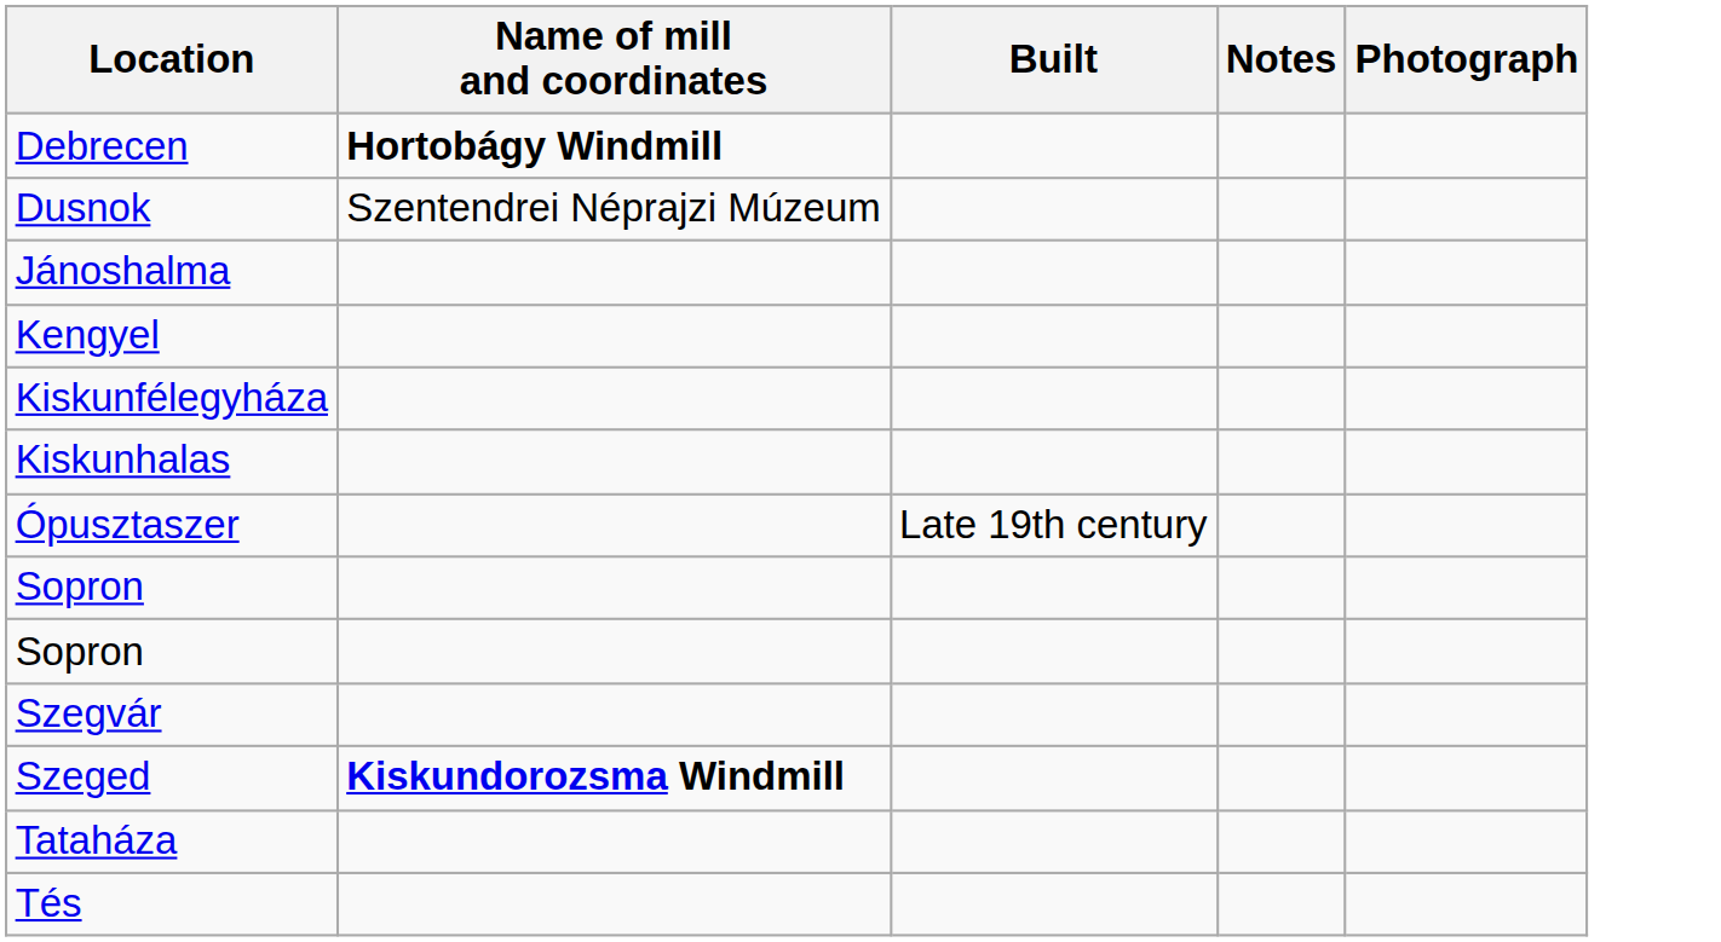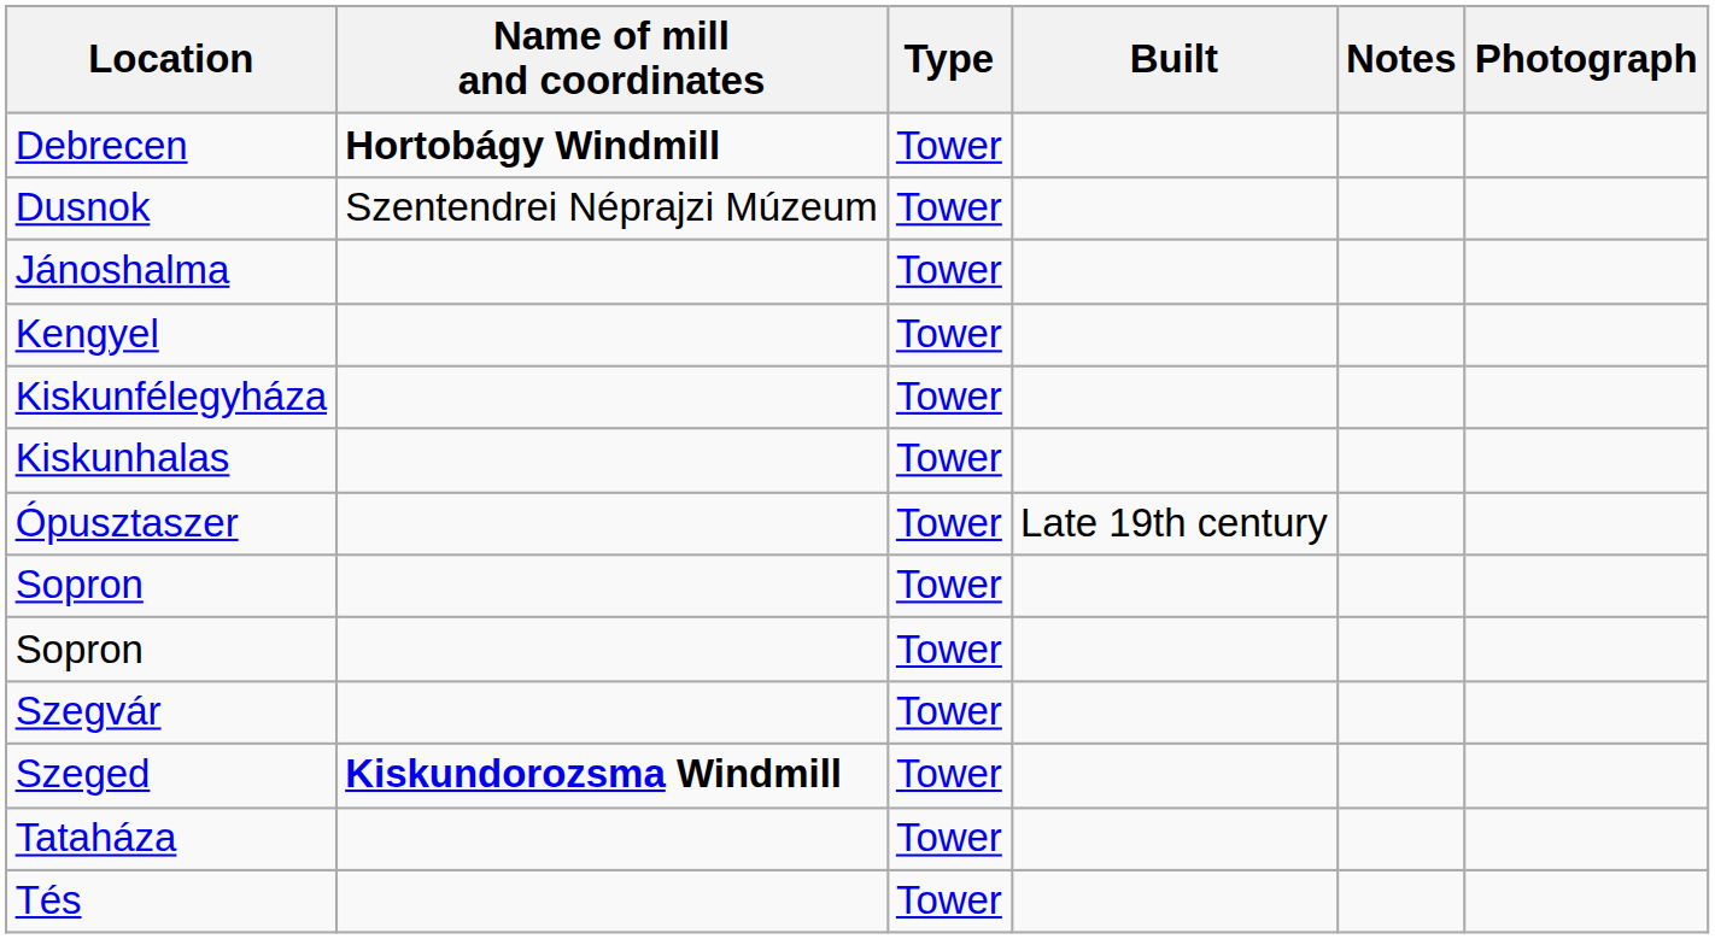+ column: Type | Tower | Tower | Tower | Tower | Tower | Tower | Tower | Tower | Tower | Tower | Tower | Tower | Tower
